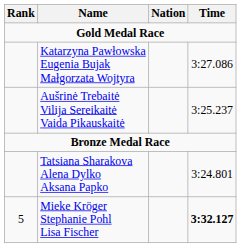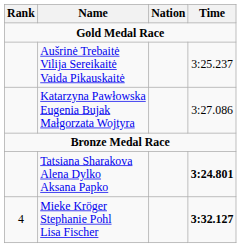rows swapped: Aušrinė Trebaitė Vilija Sereikaitė Vaida Pikauskaitė <-> Katarzyna Pawłowska Eugenia Bujak Małgorzata Wojtyra
Tatsiana Sharakova Alena Dylko Aksana Papko | Time: normal -> bold
Mieke Kröger Stephanie Pohl Lisa Fischer | Rank: 5 -> 4
